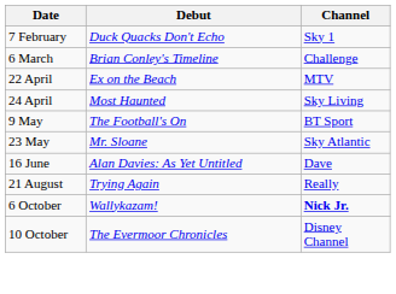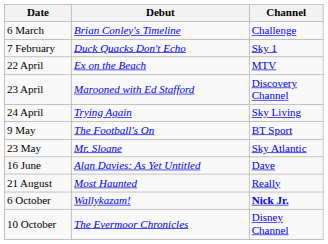rows swapped: 7 February <-> 6 March
+ row: 23 April | Marooned with Ed Stafford | Discovery Channel
24 April | Debut: Most Haunted -> Trying Again
21 August | Debut: Trying Again -> Most Haunted
